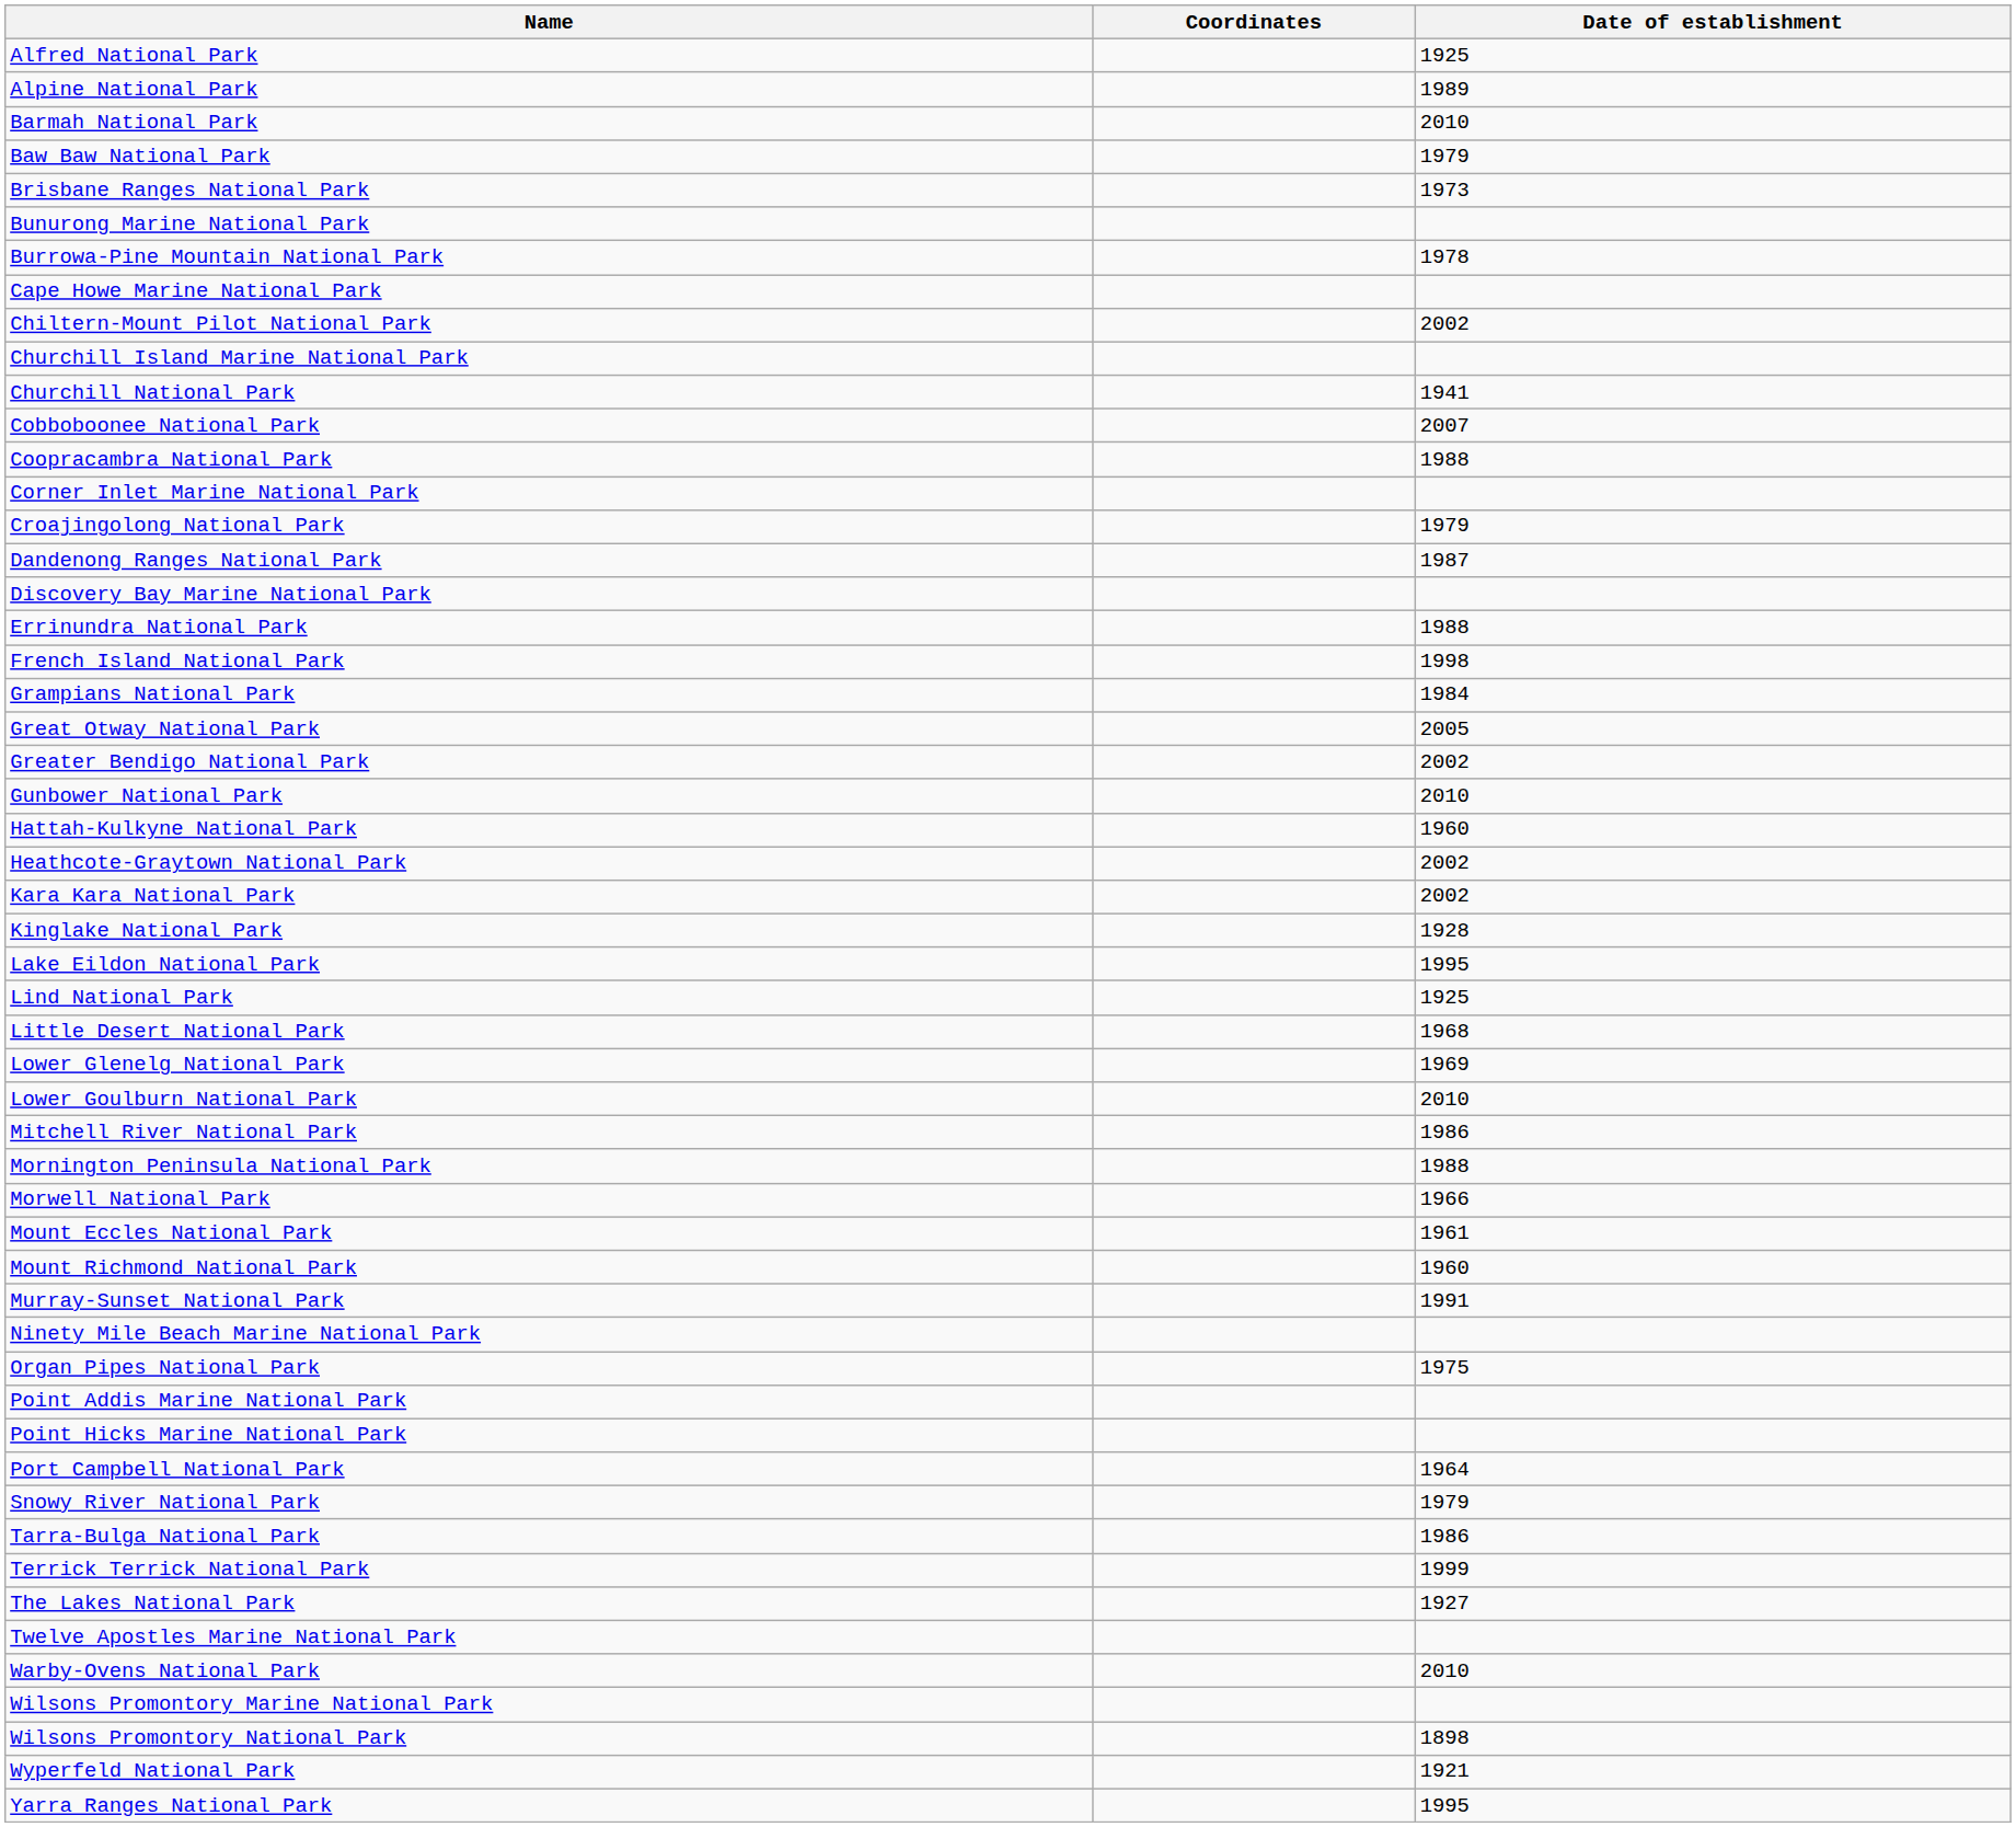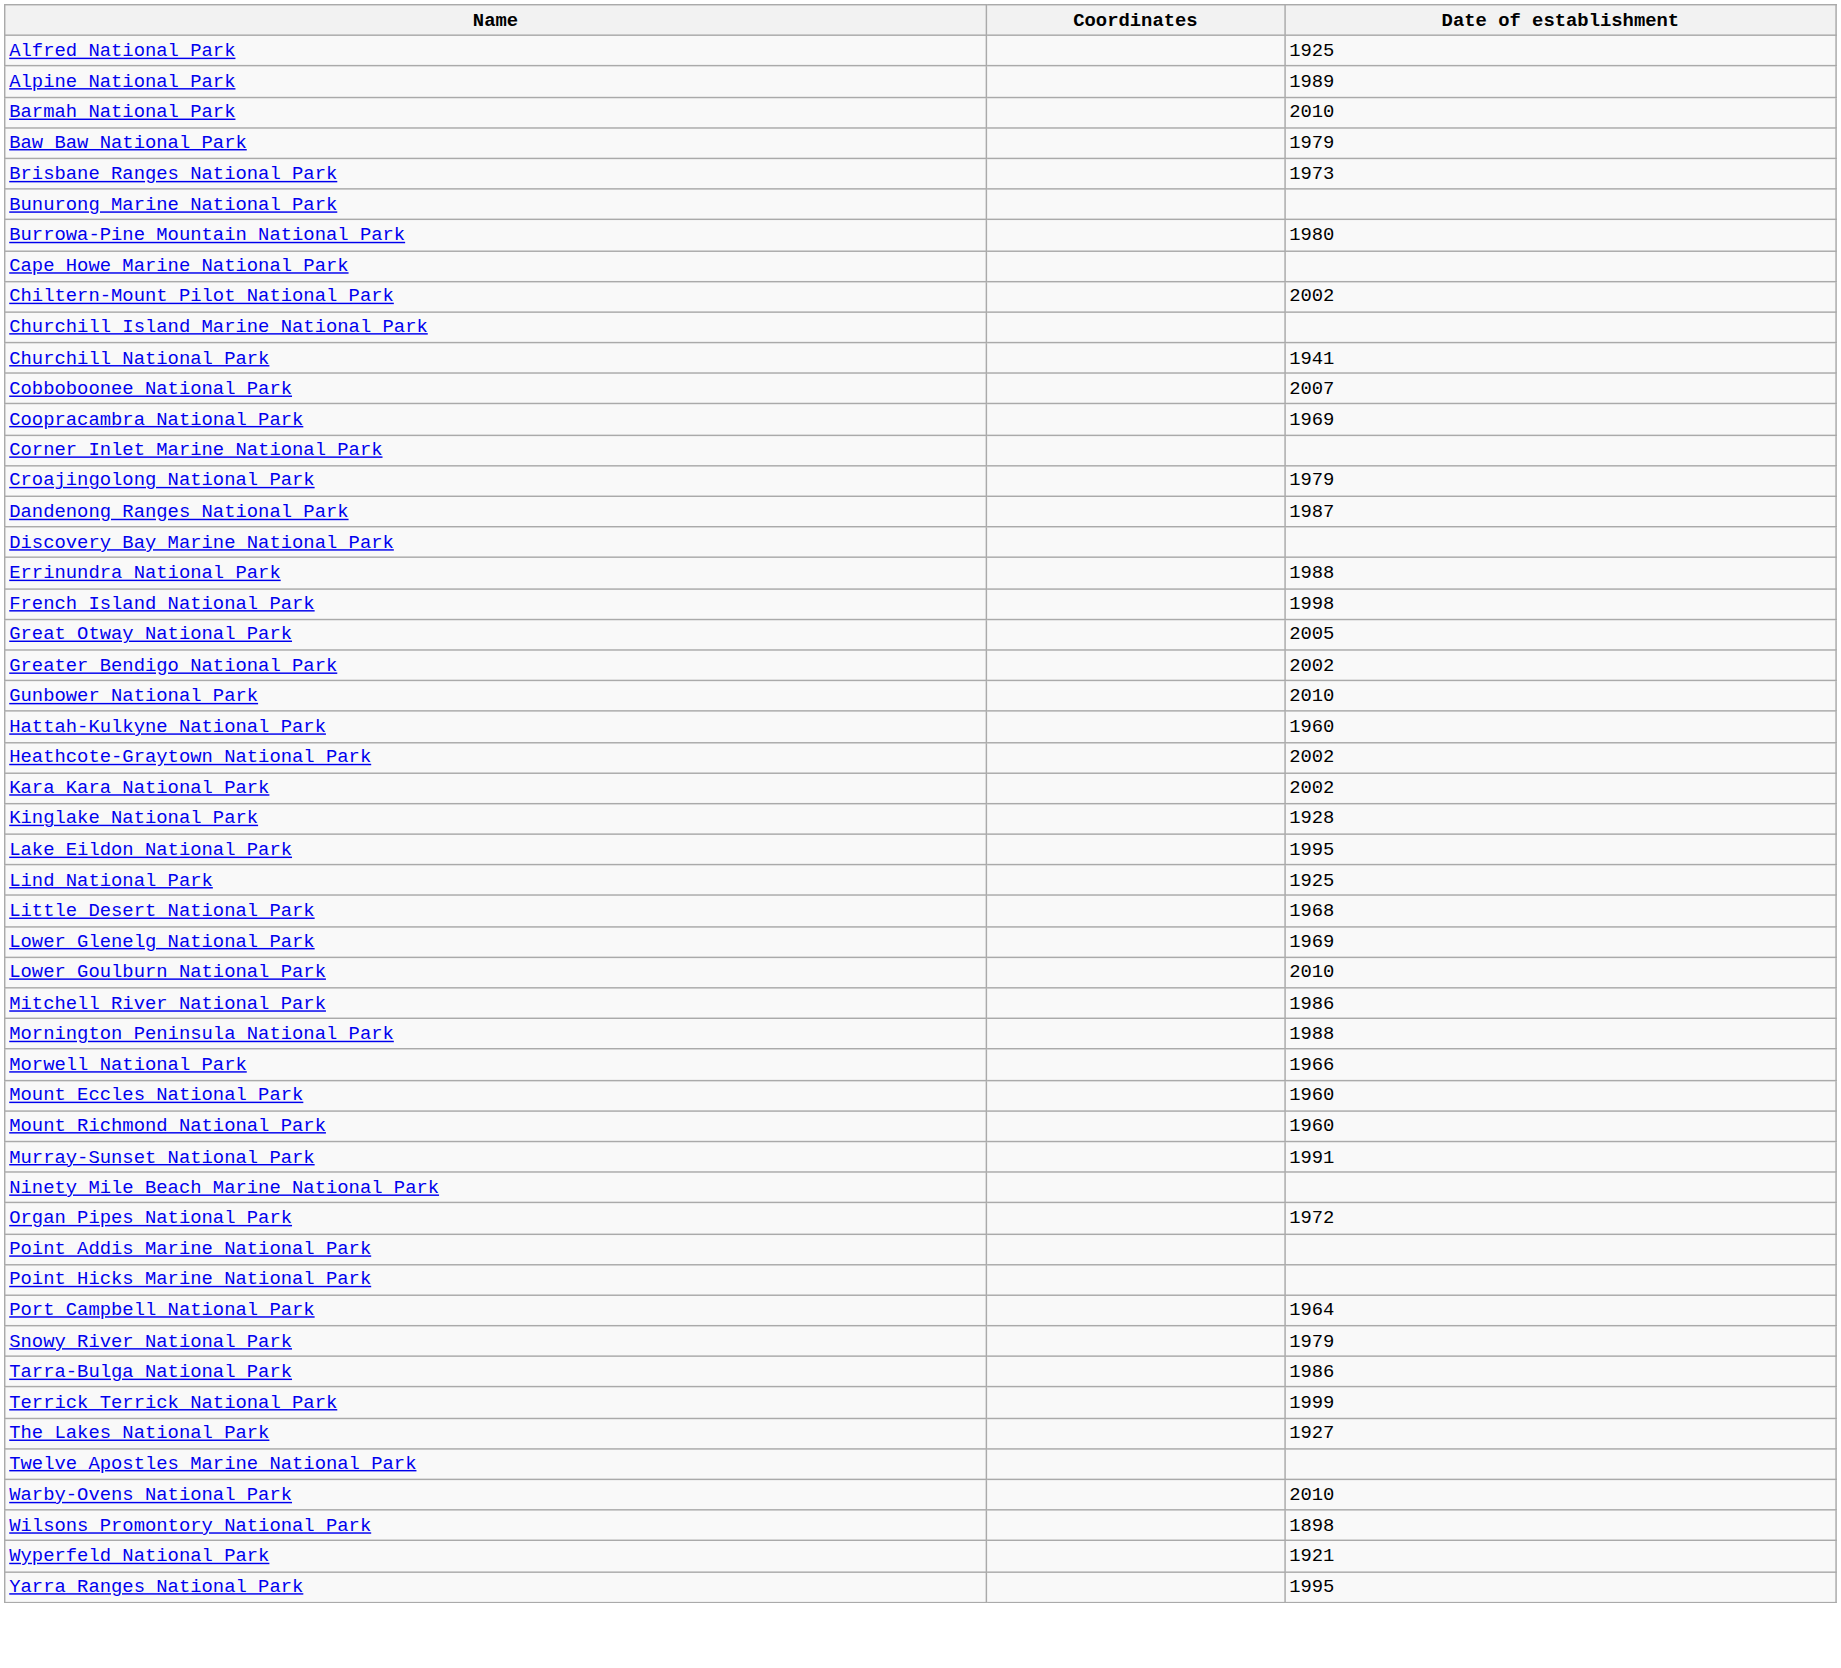Burrowa-Pine Mountain National Park | Date of establishment: 1978 -> 1980
Coopracambra National Park | Date of establishment: 1988 -> 1969
- row: Grampians National Park | 1984
Mount Eccles National Park | Date of establishment: 1961 -> 1960
Organ Pipes National Park | Date of establishment: 1975 -> 1972
- row: Wilsons Promontory Marine National Park
